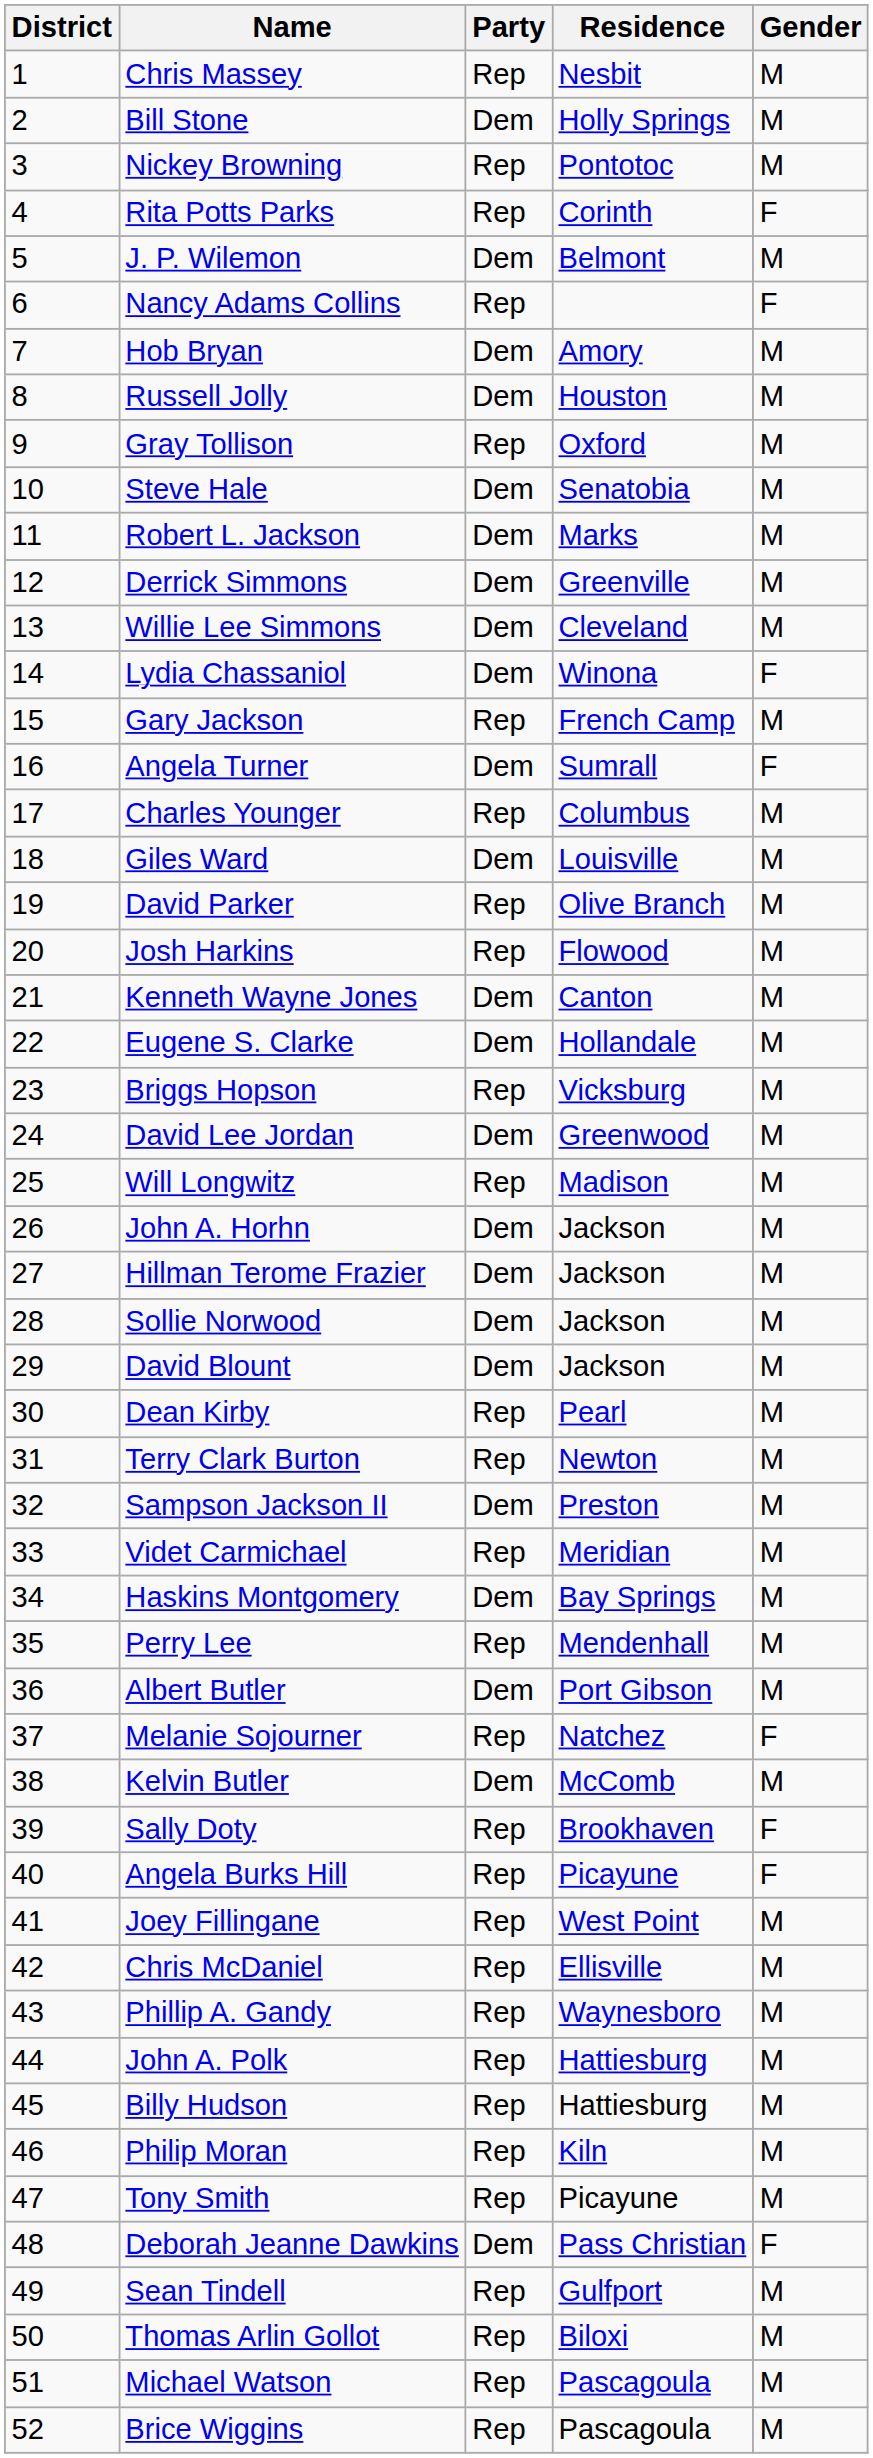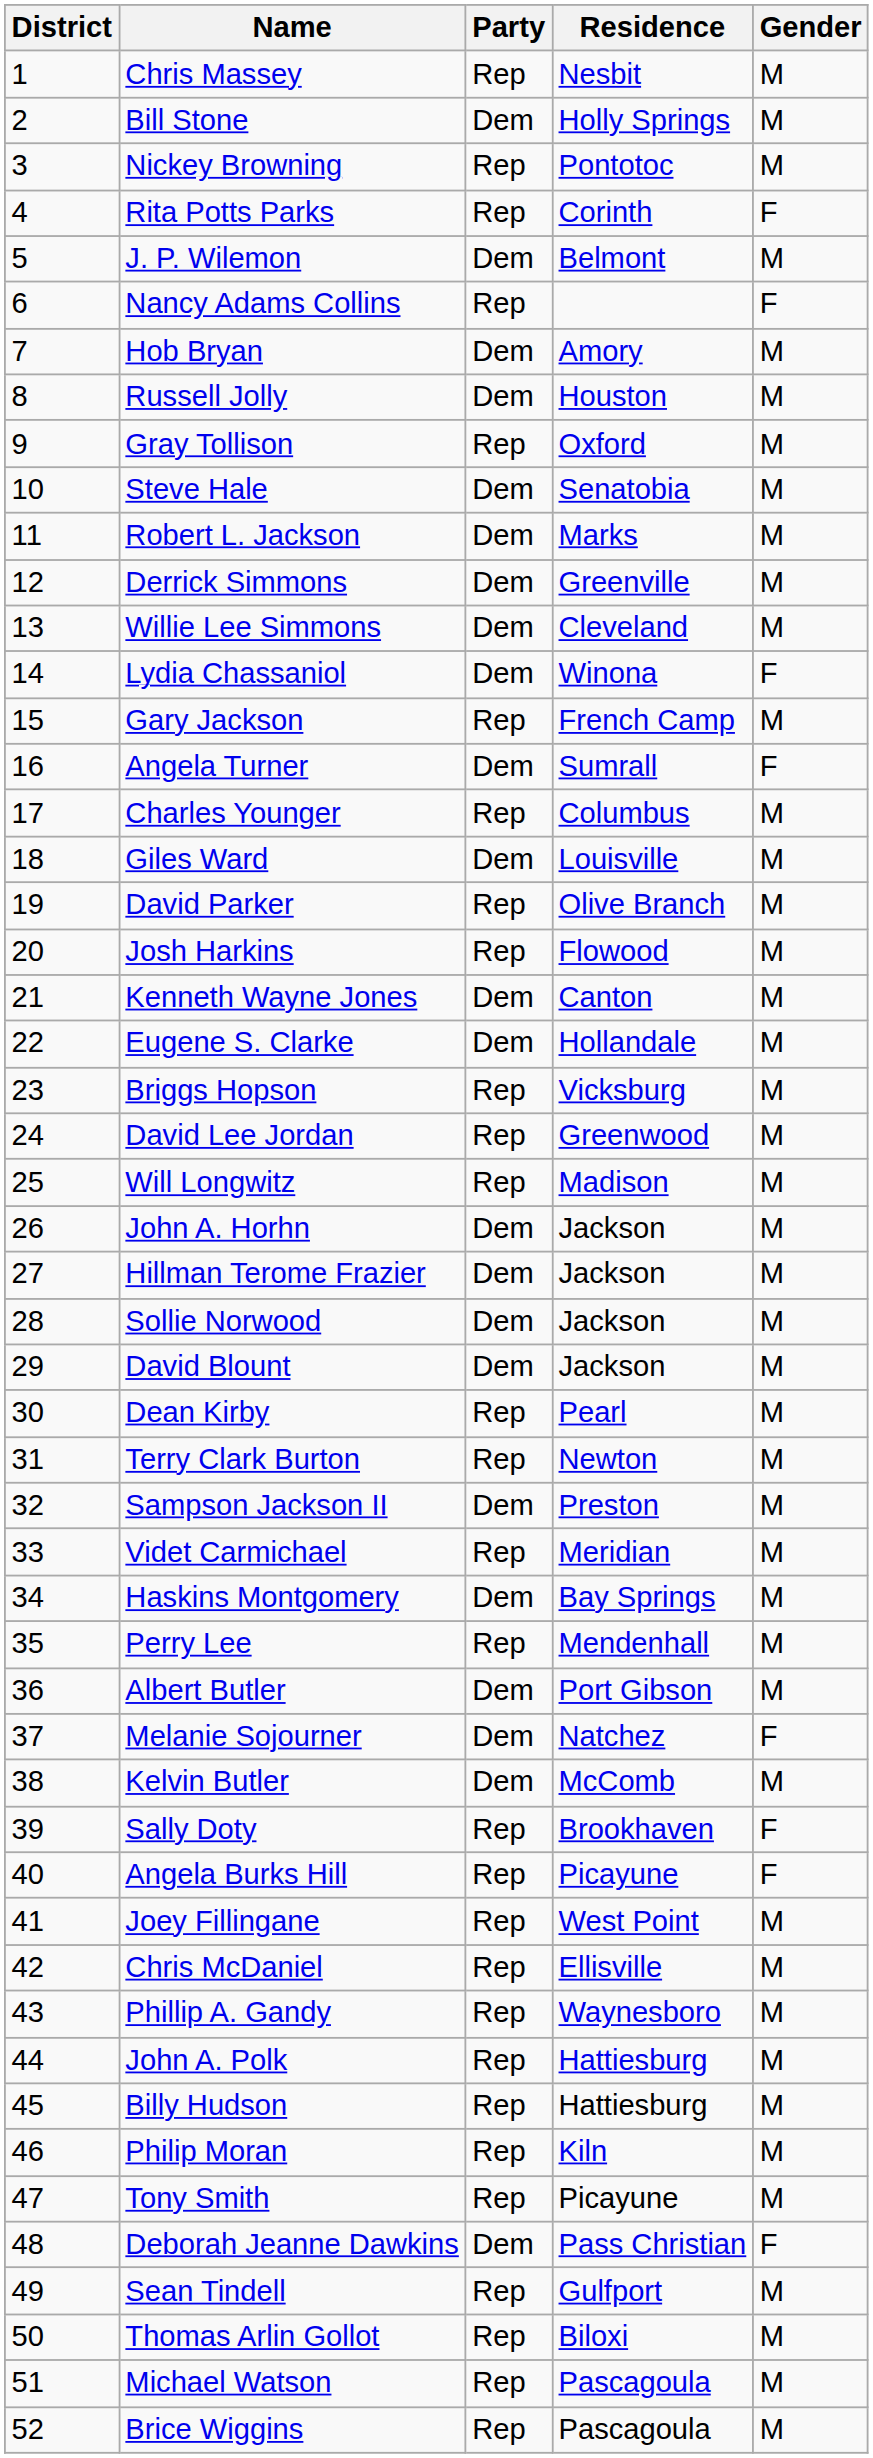David Lee Jordan | Party: Dem -> Rep
Melanie Sojourner | Party: Rep -> Dem
